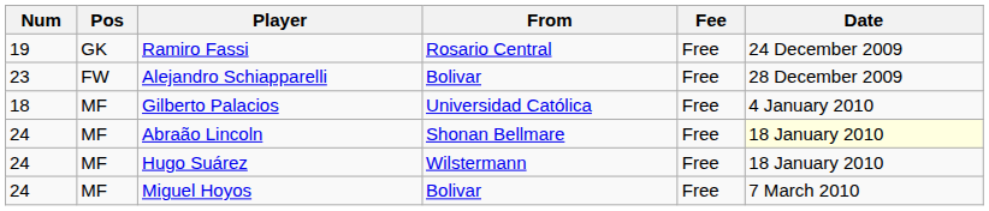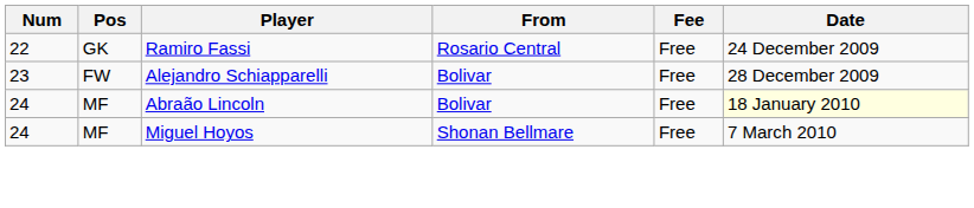Ramiro Fassi | Num: 19 -> 22
- row: 18 | MF | Gilberto Palacios | Universidad Católica | Free | 4 January 2010
Abraão Lincoln | From: Shonan Bellmare -> Bolivar
- row: 24 | MF | Hugo Suárez | Wilstermann | Free | 18 January 2010
Miguel Hoyos | From: Bolivar -> Shonan Bellmare
